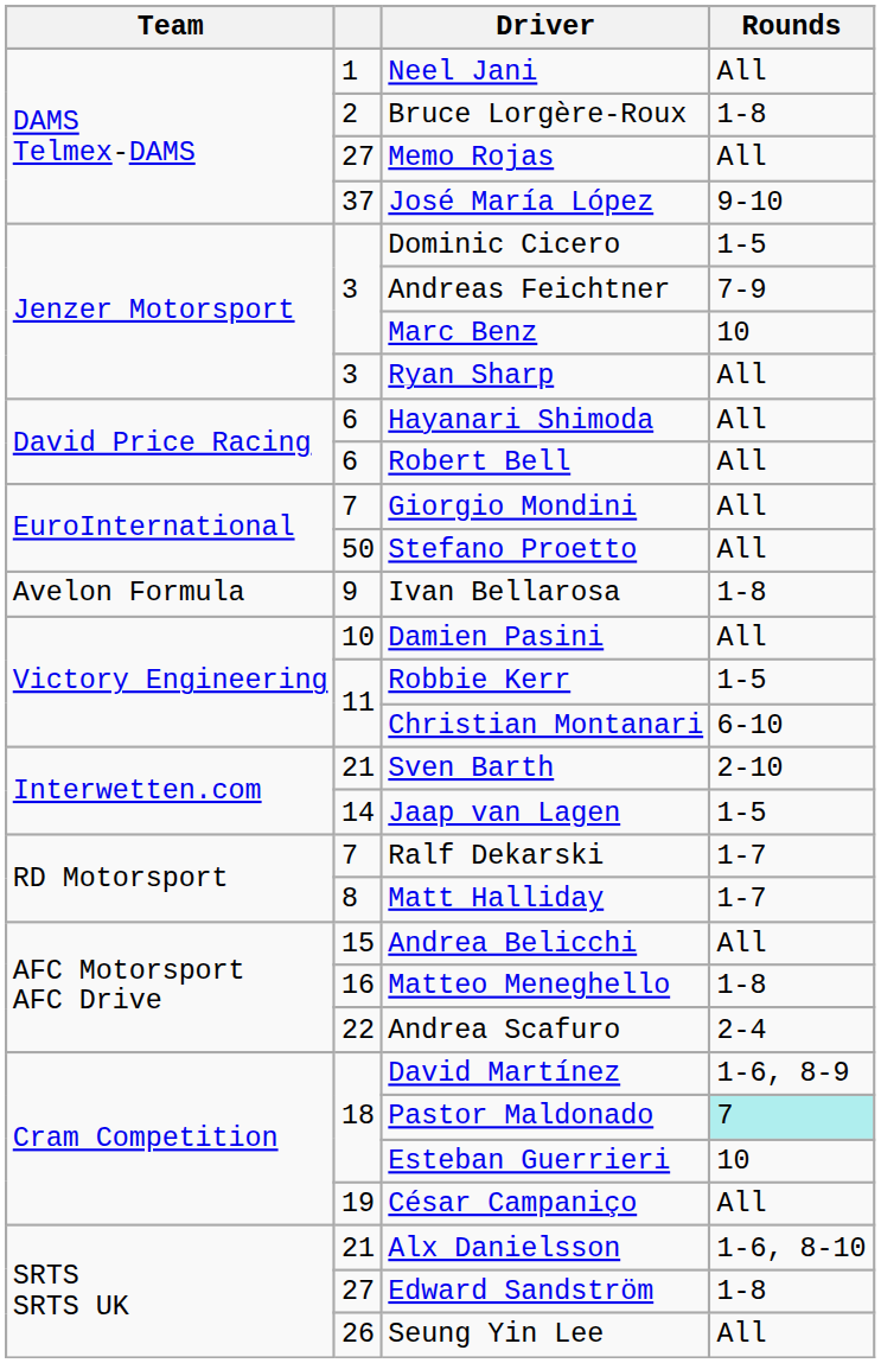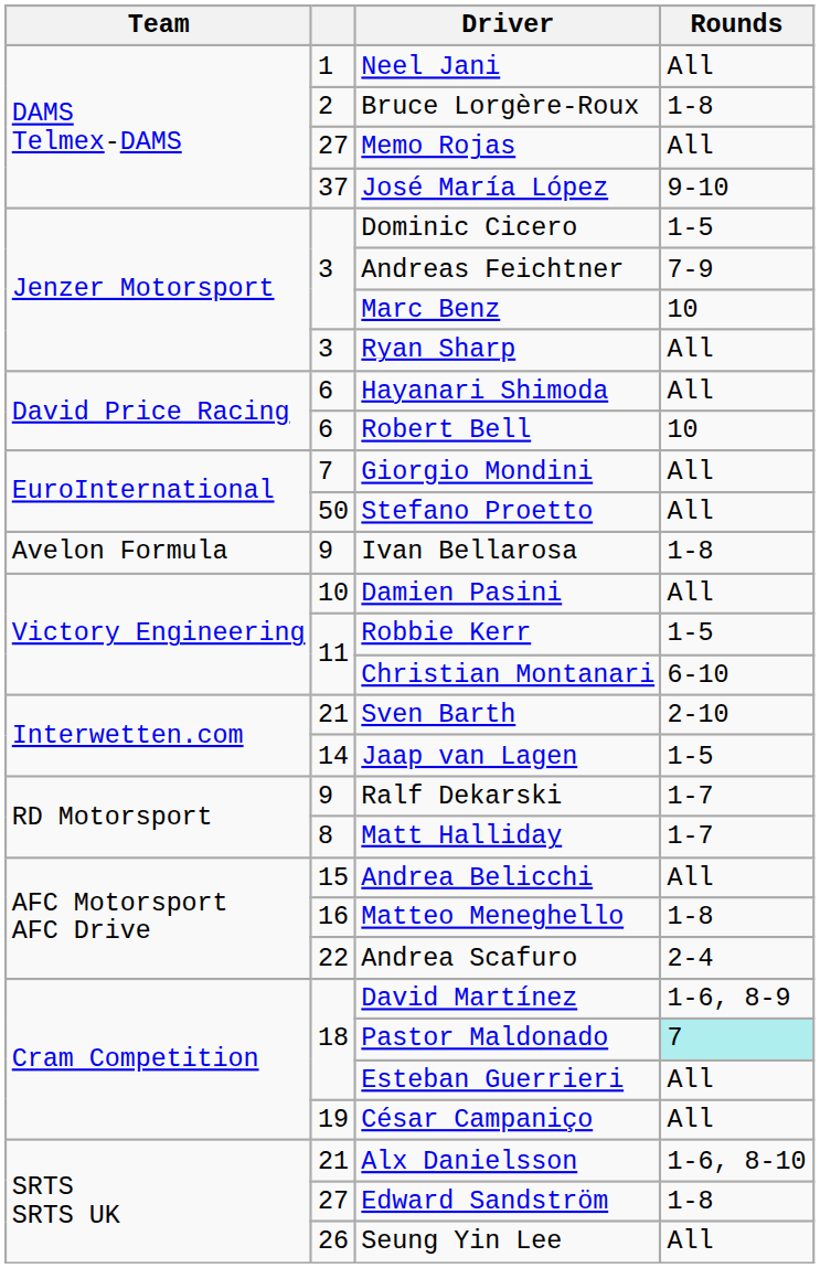Robert Bell | Rounds: All -> 10
Ralf Dekarski | column 2: 7 -> 9
Esteban Guerrieri | Rounds: 10 -> All
